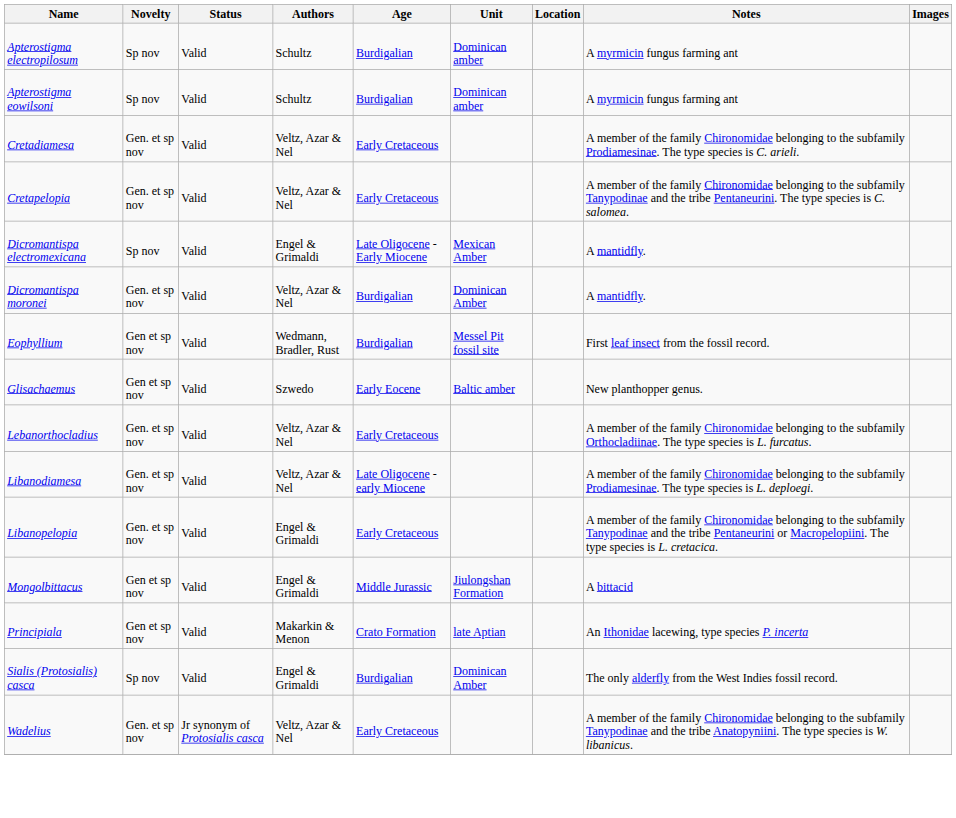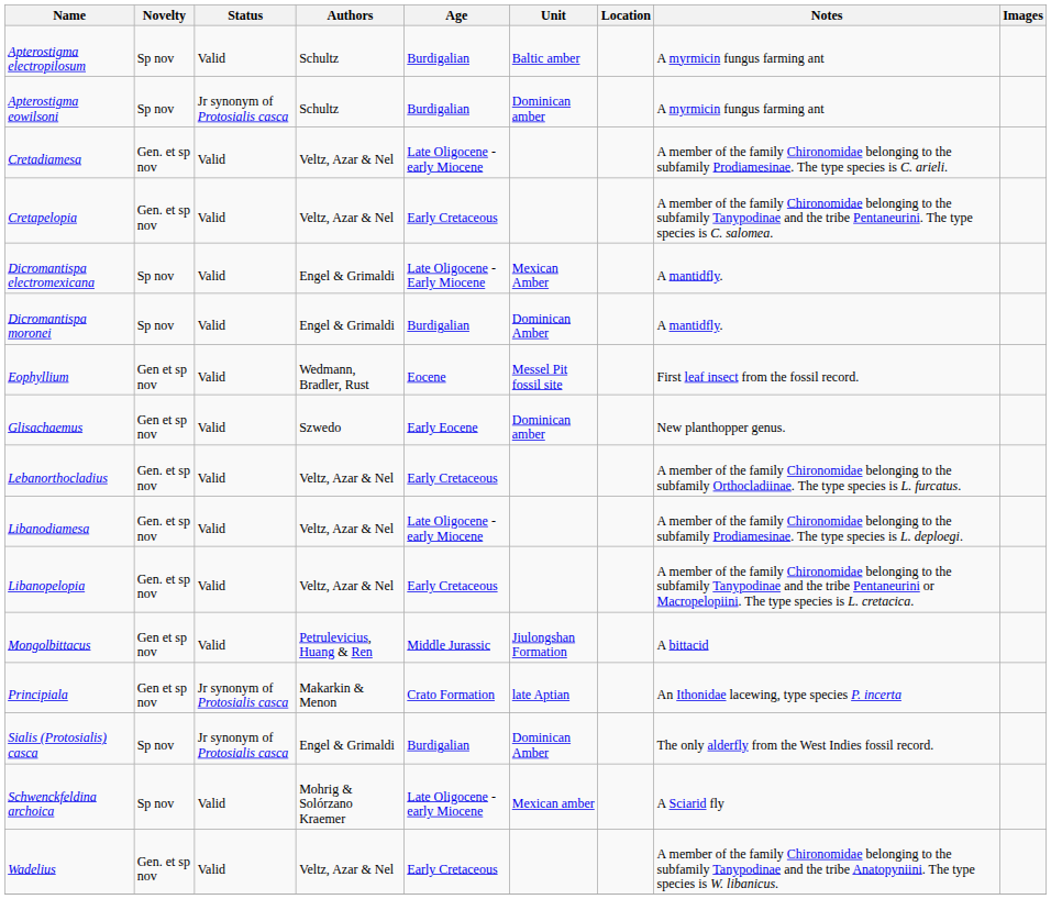Apterostigma electropilosum | Unit: Dominican amber -> Baltic amber
Apterostigma eowilsoni | Status: Valid -> Jr synonym of Protosialis casca
Cretadiamesa | Age: Early Cretaceous -> Late Oligocene - early Miocene
Dicromantispa moronei | Novelty: Gen. et sp nov -> Sp nov
Dicromantispa moronei | Authors: Veltz, Azar & Nel -> Engel & Grimaldi
Eophyllium | Age: Burdigalian -> Eocene
Glisachaemus | Unit: Baltic amber -> Dominican amber
Libanopelopia | Authors: Engel & Grimaldi -> Veltz, Azar & Nel
Mongolbittacus | Authors: Engel & Grimaldi -> Petrulevicius, Huang & Ren
Principiala | Status: Valid -> Jr synonym of Protosialis casca
Sialis (Protosialis) casca | Status: Valid -> Jr synonym of Protosialis casca
+ row: Schwenckfeldina archoica | Sp nov | Valid | Mohrig & Solórzano Kraemer | Late Oligocene - early Miocene | Mexican amber | A Sciarid fly
Wadelius | Status: Jr synonym of Protosialis casca -> Valid
